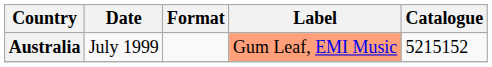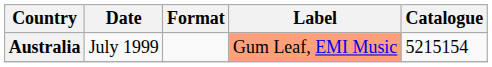Australia | Catalogue: 5215152 -> 5215154
